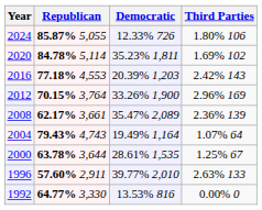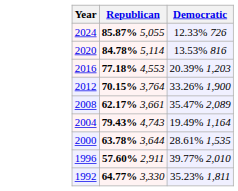- column: Third Parties | 1.80% 106 | 1.69% 102 | 2.42% 143 | 2.96% 169 | 2.36% 139 | 1.07% 64 | 1.25% 67 | 2.63% 133 | 0.00% 0
2020 | Democratic: 35.23% 1,811 -> 13.53% 816
1992 | Democratic: 13.53% 816 -> 35.23% 1,811
